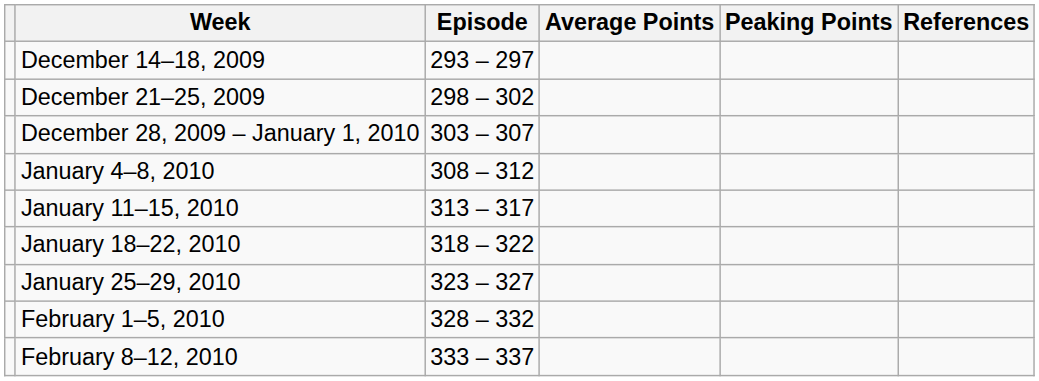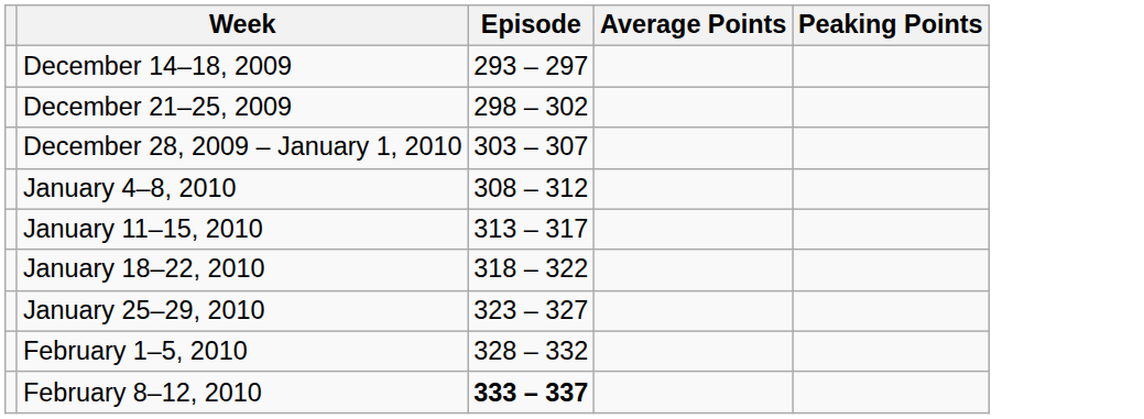- column: References
February 8–12, 2010 | Episode: normal -> bold
